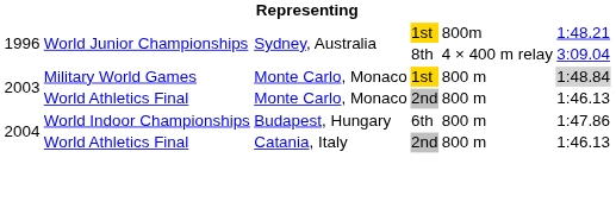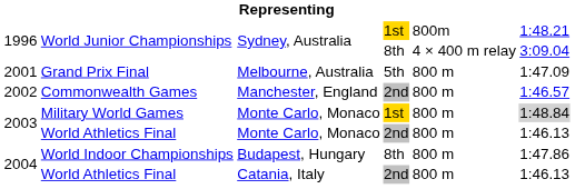+ row: 2001 | Grand Prix Final | Melbourne, Australia | 5th | 800 m | 1:47.09
+ row: 2002 | Commonwealth Games | Manchester, England | 2nd | 800 m | 1:46.57
World Indoor Championships | column 4: 6th -> 8th
